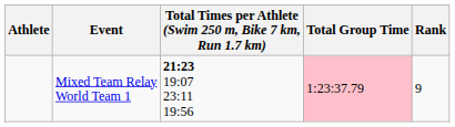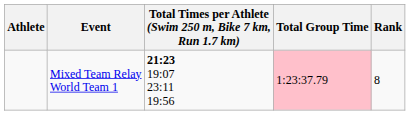Mixed Team Relay World Team 1 | Rank: 9 -> 8
